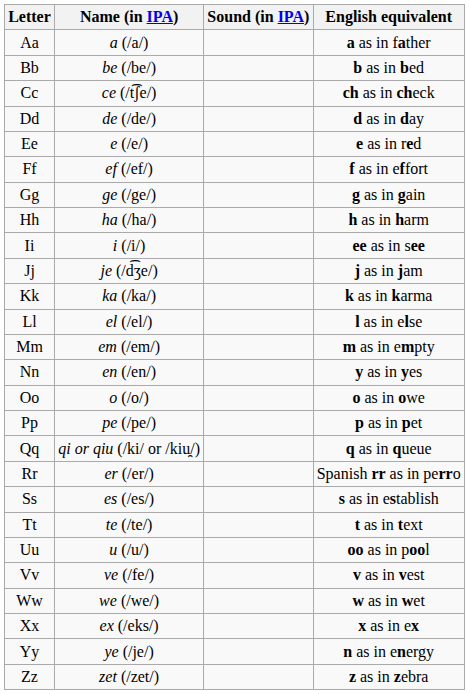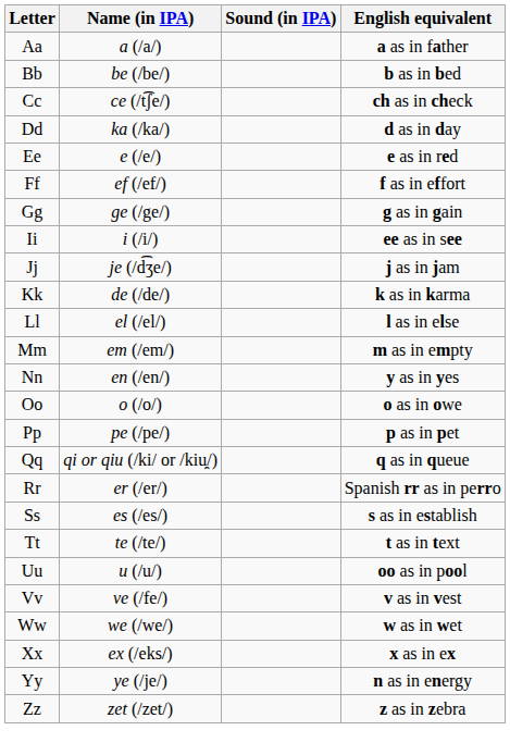Dd | Name (in IPA): de (/de/) -> ka (/ka/)
- row: Hh | ha (/ha/) | h as in harm
Kk | Name (in IPA): ka (/ka/) -> de (/de/)
